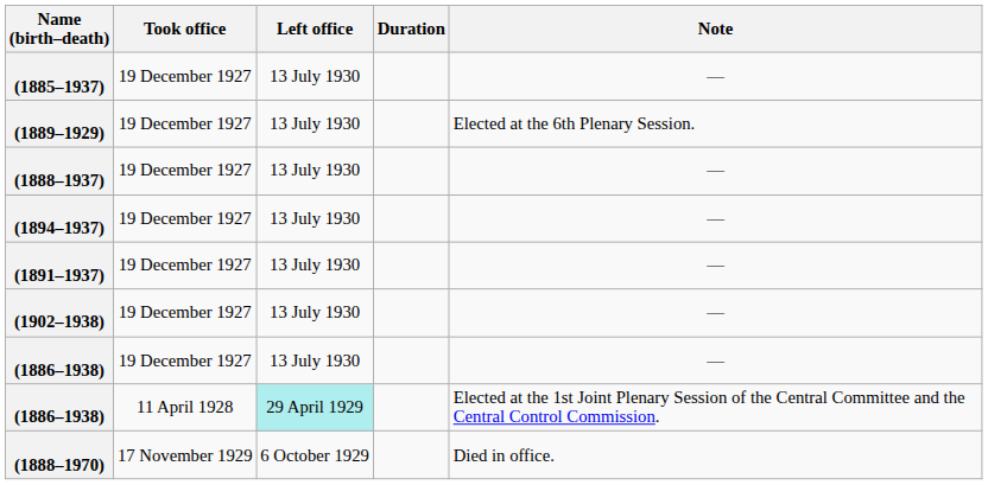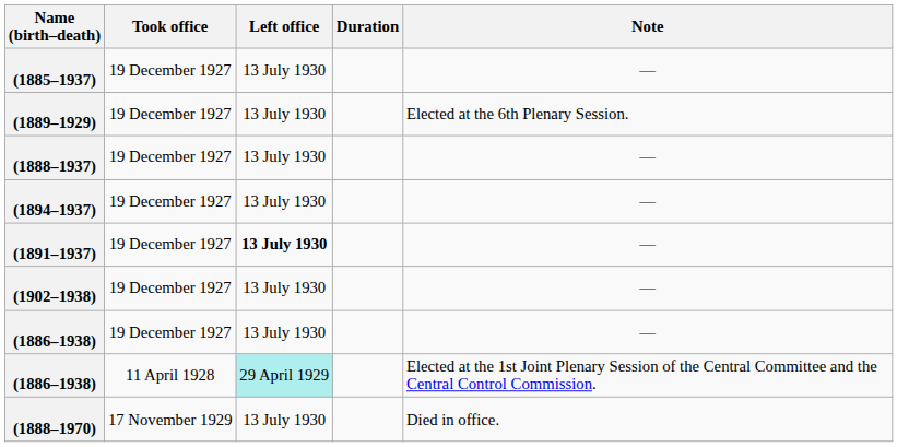(1891–1937) | Left office: normal -> bold
(1888–1970) | Left office: 6 October 1929 -> 13 July 1930
